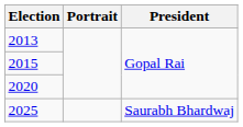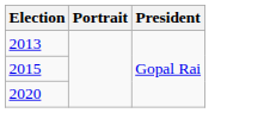- row: 2025 | Saurabh Bhardwaj
